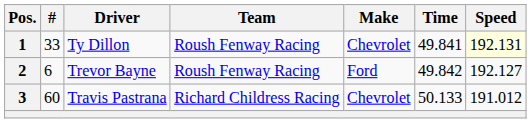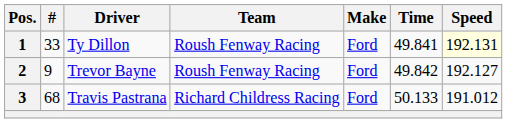1 | Make: Chevrolet -> Ford
2 | #: 6 -> 9
3 | #: 60 -> 68
3 | Make: Chevrolet -> Ford
